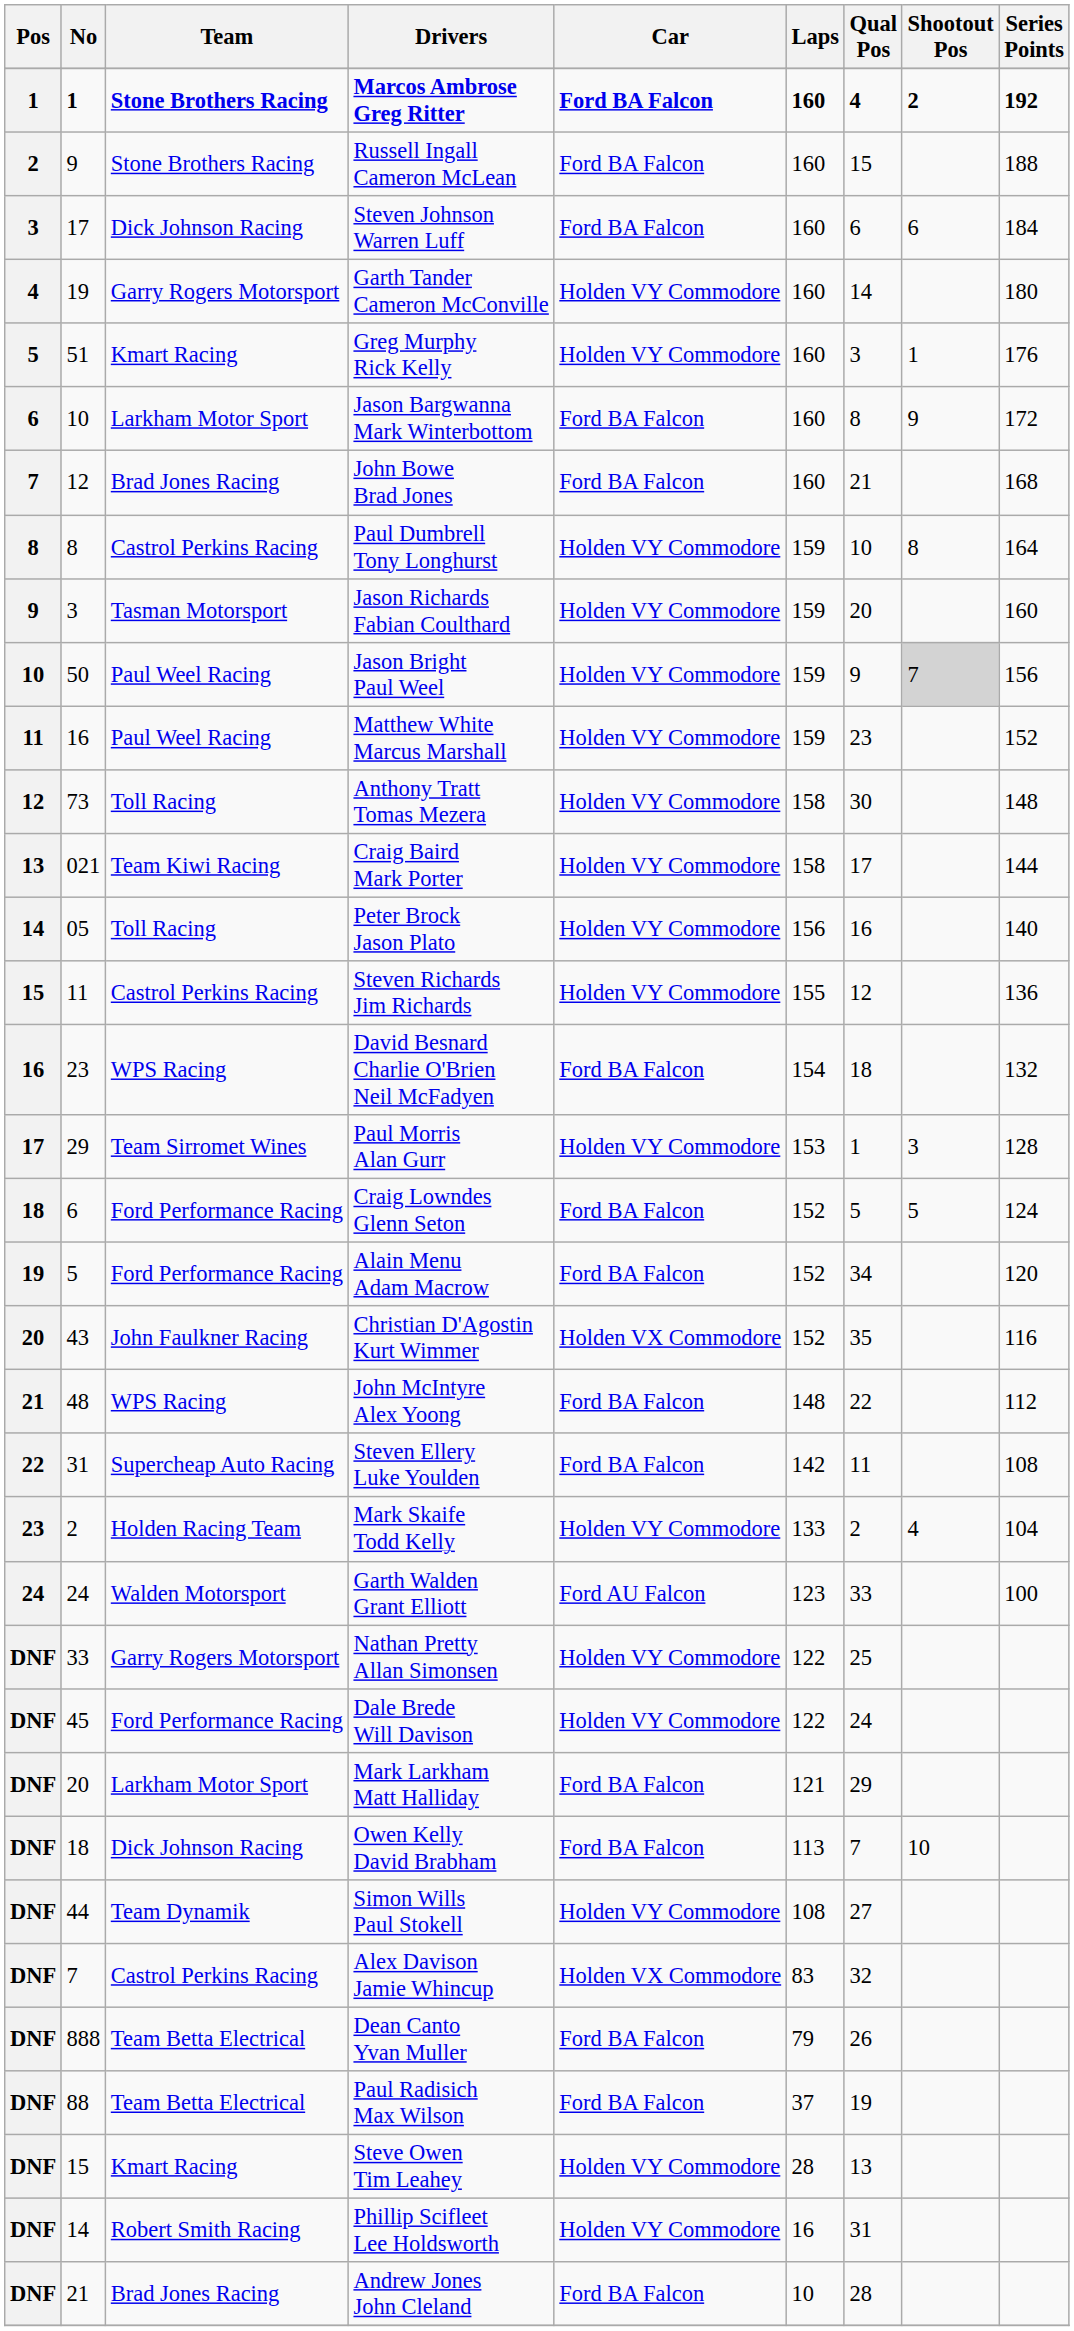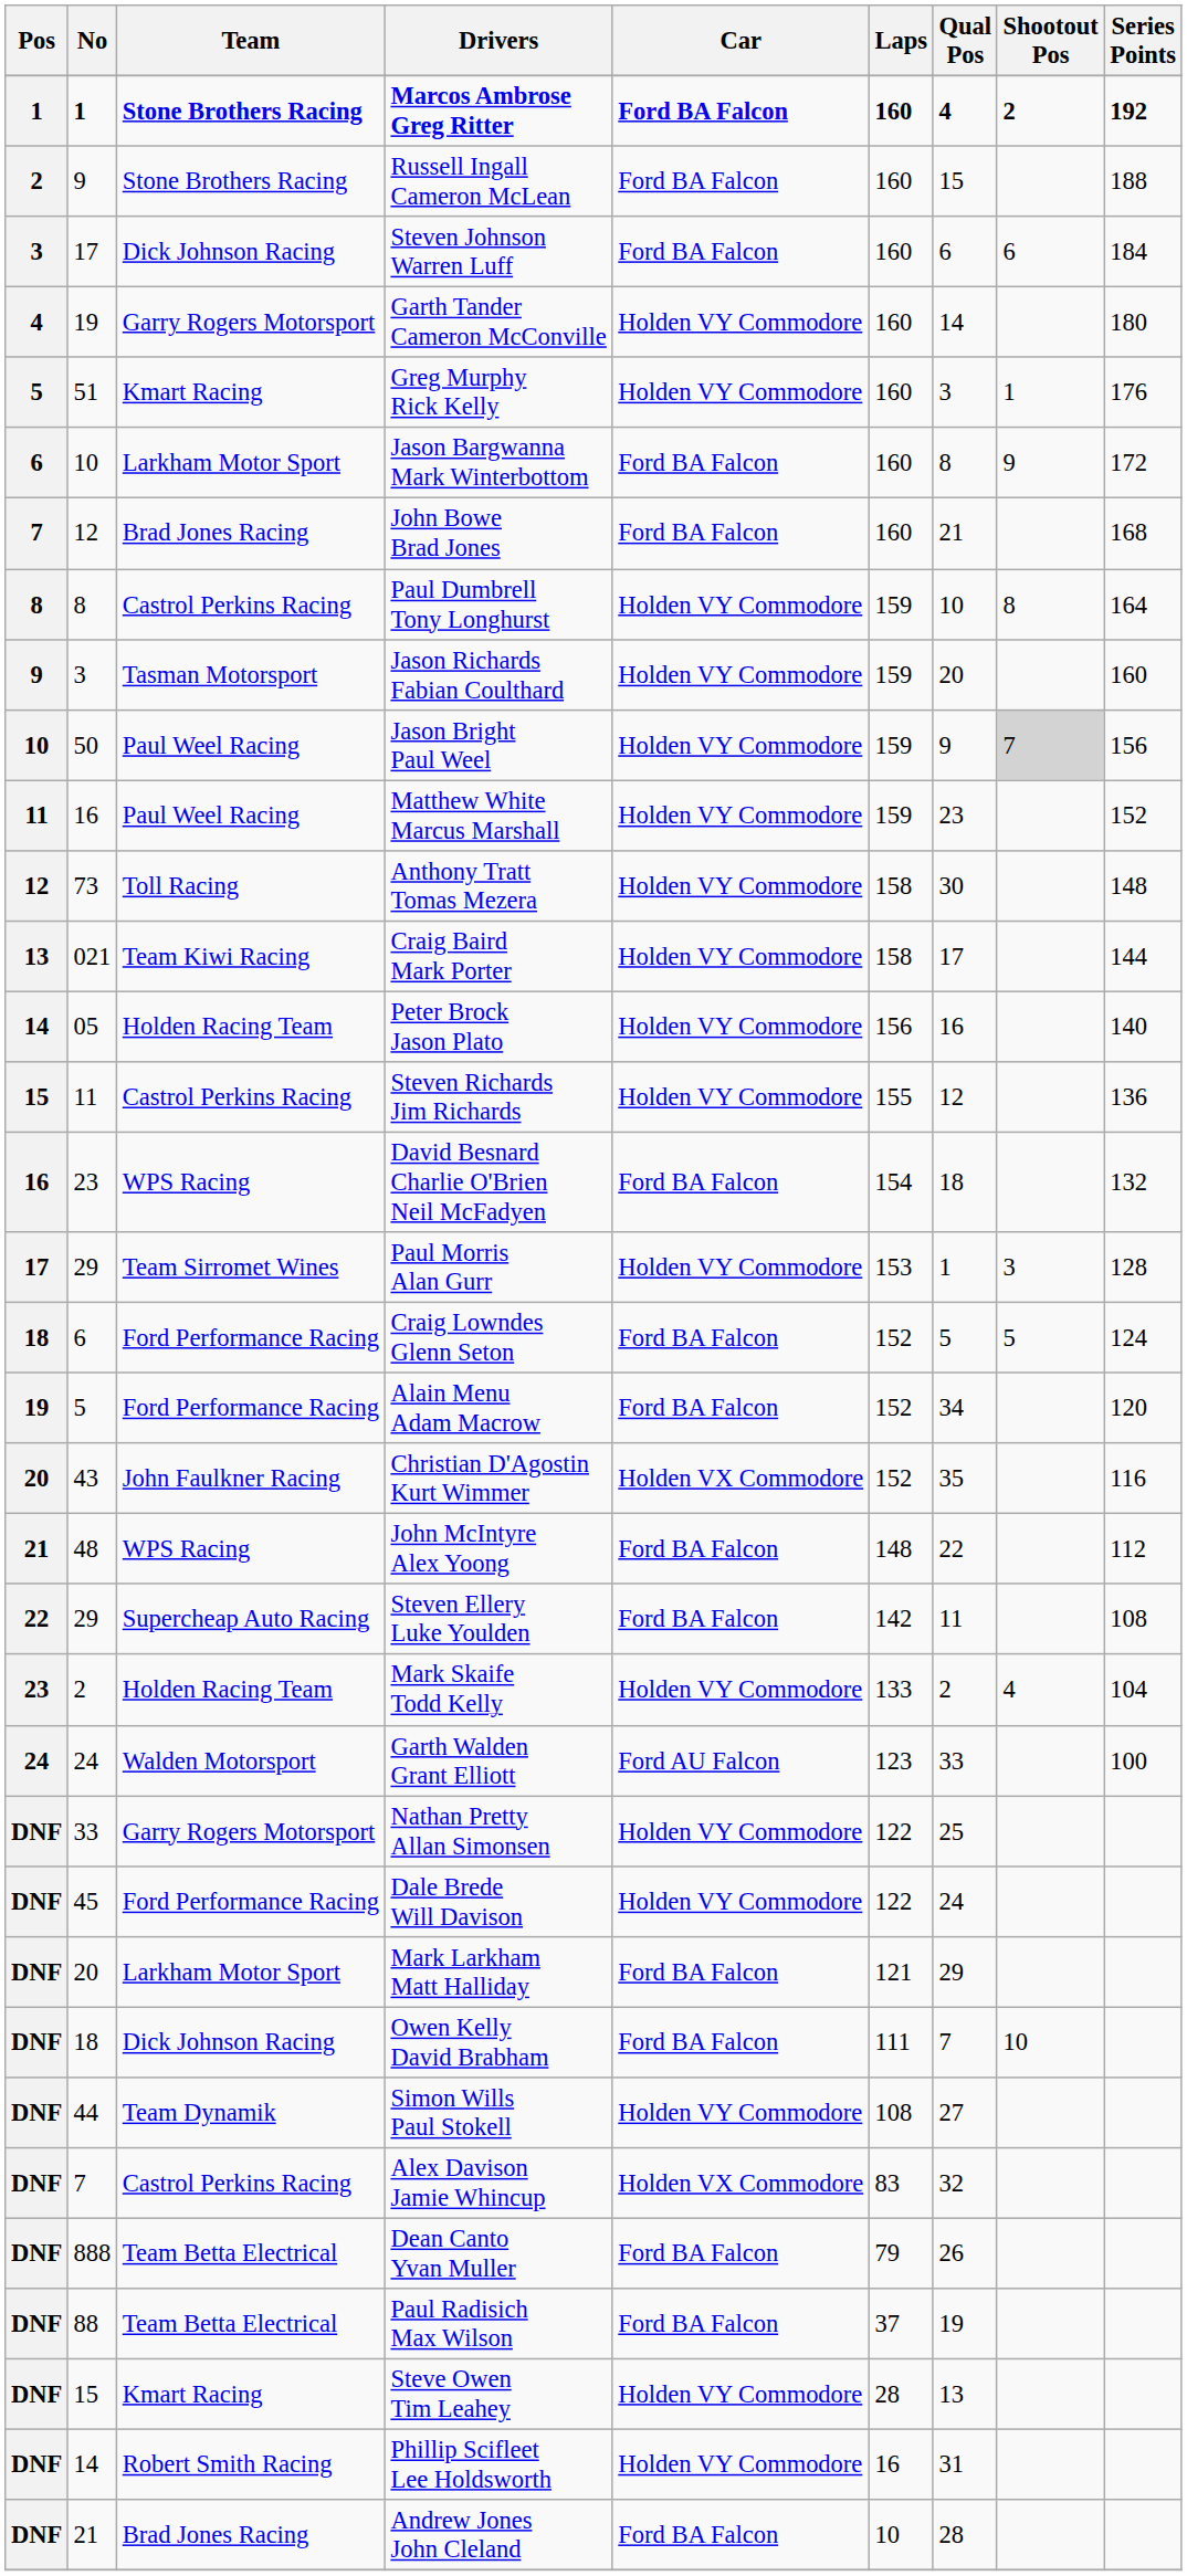Peter Brock Jason Plato | Team: Toll Racing -> Holden Racing Team
Steven Ellery Luke Youlden | No: 31 -> 29
Owen Kelly David Brabham | Laps: 113 -> 111
